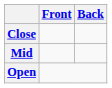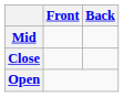rows swapped: Close <-> Mid
